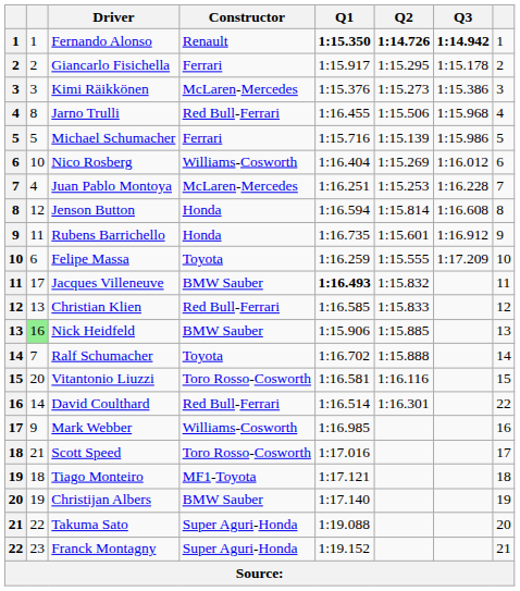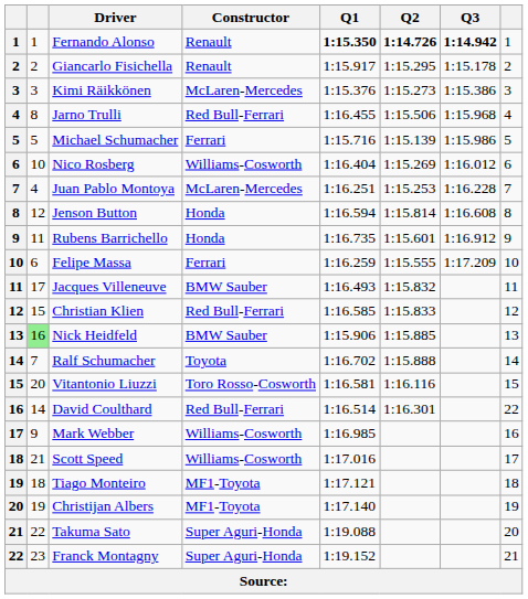Giancarlo Fisichella | Constructor: Ferrari -> Renault
Felipe Massa | Constructor: Toyota -> Ferrari
Jacques Villeneuve | Q1: bold -> normal
Christian Klien | column 2: 13 -> 15
Scott Speed | Constructor: Toro Rosso-Cosworth -> Williams-Cosworth
Christijan Albers | Constructor: BMW Sauber -> MF1-Toyota
